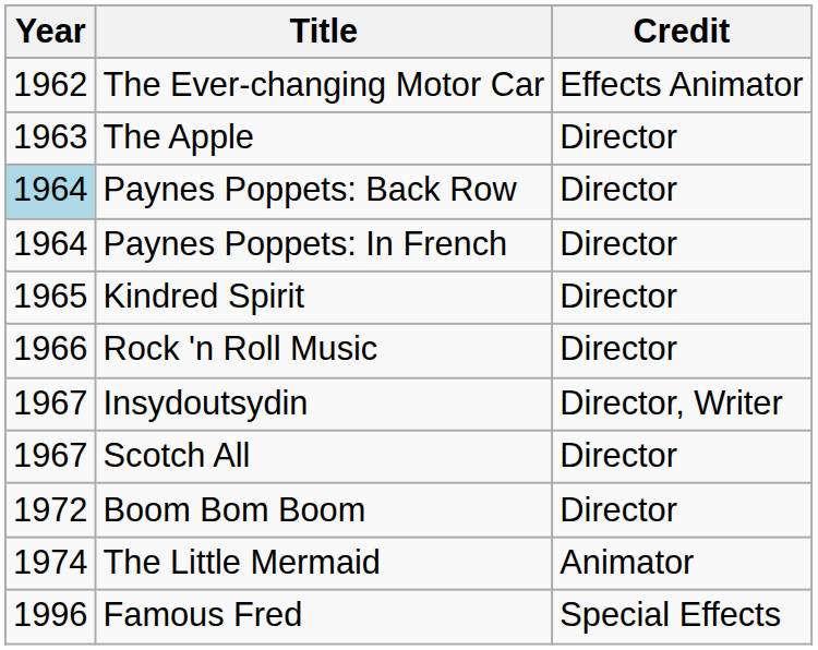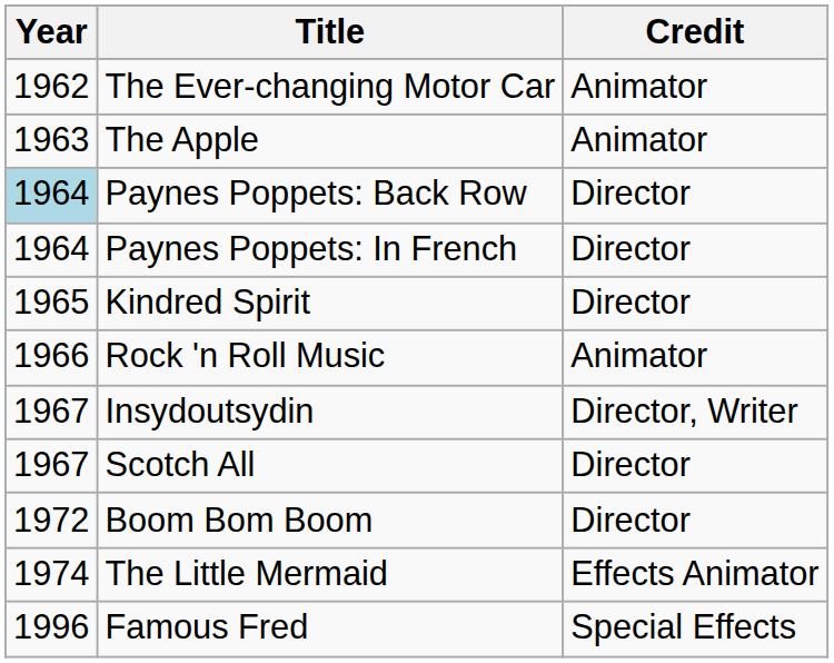The Ever-changing Motor Car | Credit: Effects Animator -> Animator
The Apple | Credit: Director -> Animator
Rock 'n Roll Music | Credit: Director -> Animator
The Little Mermaid | Credit: Animator -> Effects Animator
